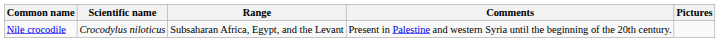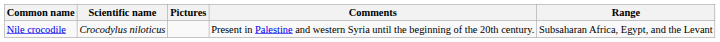columns swapped: Range <-> Pictures
